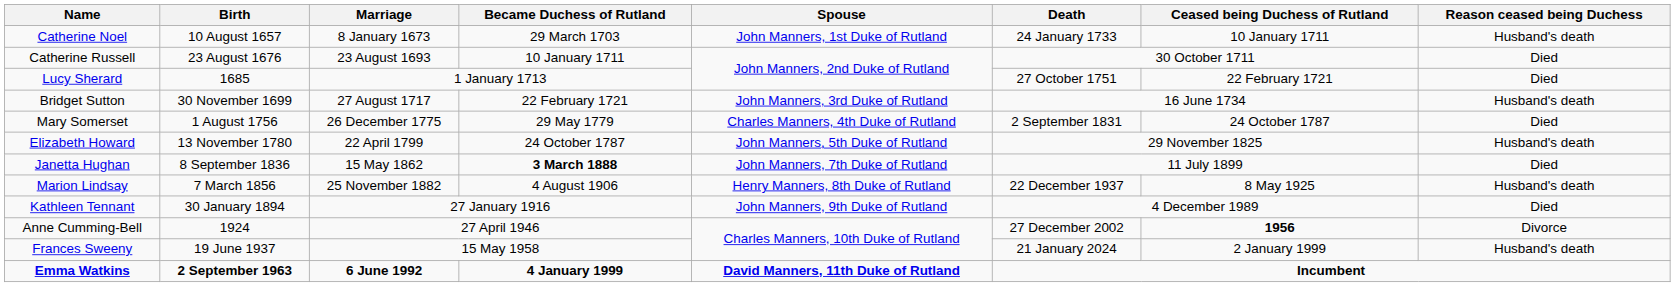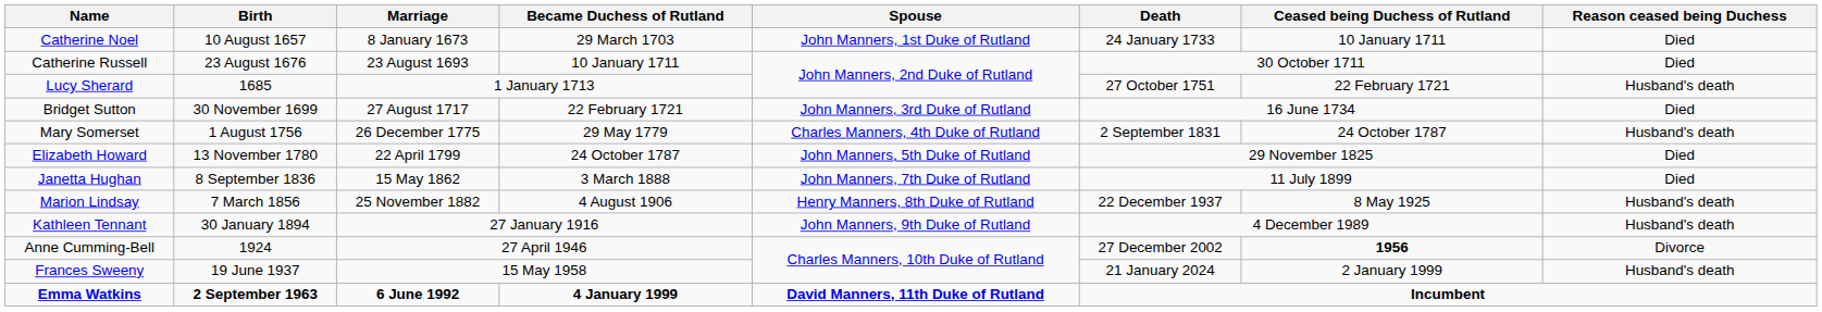Catherine Noel | Reason ceased being Duchess: Husband's death -> Died
Lucy Sherard | Reason ceased being Duchess: Died -> Husband's death
Bridget Sutton | Reason ceased being Duchess: Husband's death -> Died
Mary Somerset | Reason ceased being Duchess: Died -> Husband's death
Elizabeth Howard | Reason ceased being Duchess: Husband's death -> Died
Janetta Hughan | Became Duchess of Rutland: bold -> normal
Kathleen Tennant | Reason ceased being Duchess: Died -> Husband's death
